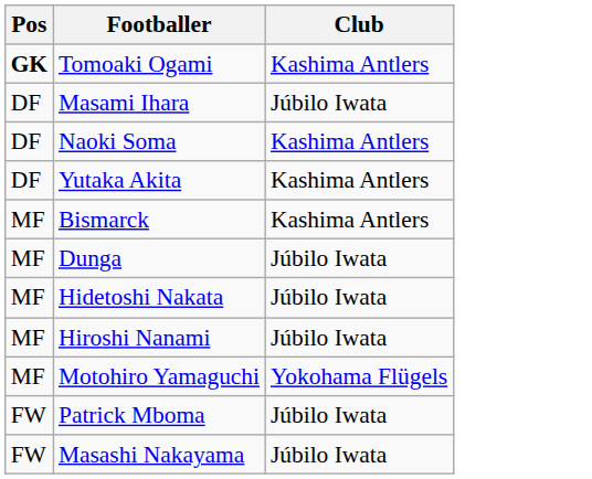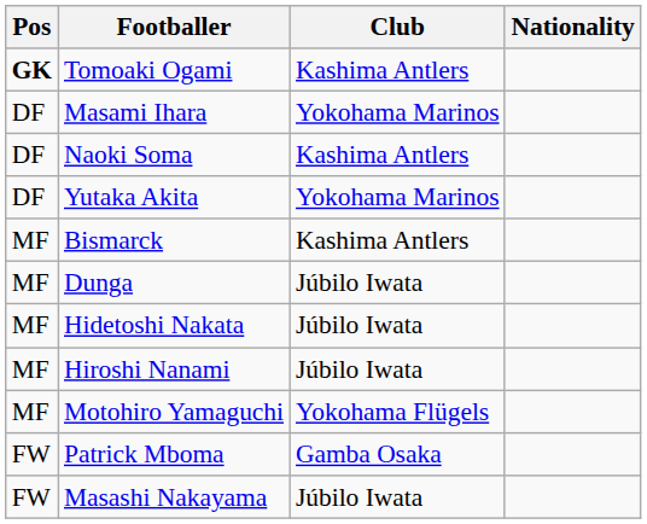+ column: Nationality
Masami Ihara | Club: Júbilo Iwata -> Yokohama Marinos
Yutaka Akita | Club: Kashima Antlers -> Yokohama Marinos
Patrick Mboma | Club: Júbilo Iwata -> Gamba Osaka
